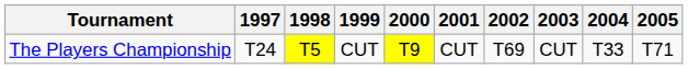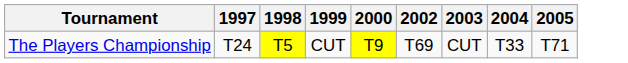- column: 2001 | CUT
